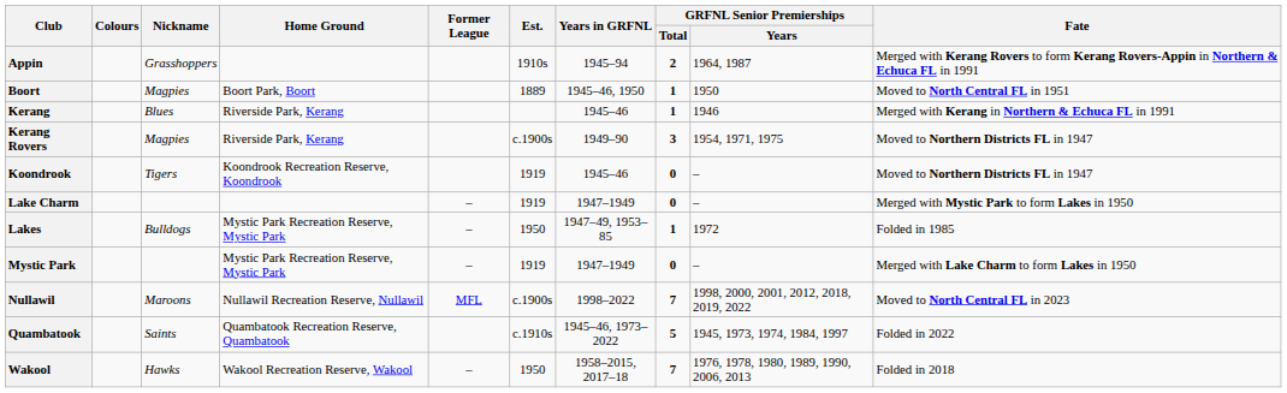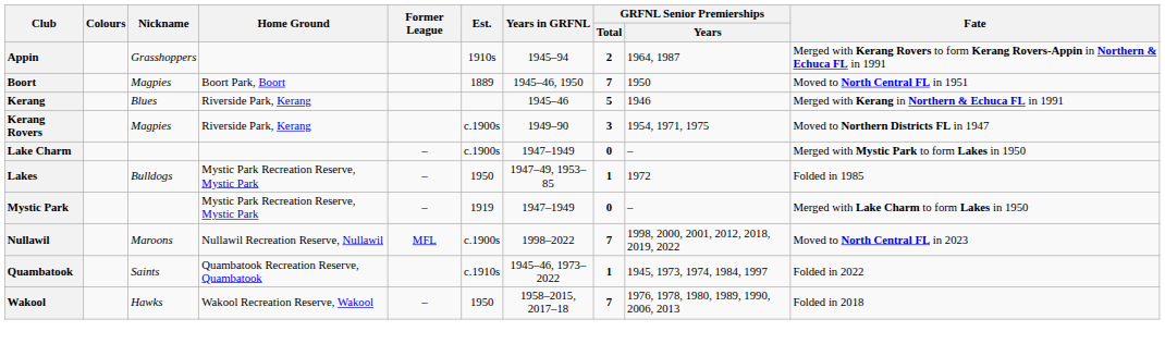Boort | GRFNL Senior Premierships / Total: 1 -> 7
Kerang | GRFNL Senior Premierships / Total: 1 -> 5
- row: Koondrook | Tigers | Koondrook Recreation Reserve, Koondrook | 1919 | 1945–46 | 0 | – | Moved to Northern Districts FL in 1947
Lake Charm | Est.: 1919 -> c.1900s
Quambatook | GRFNL Senior Premierships / Total: 5 -> 1
